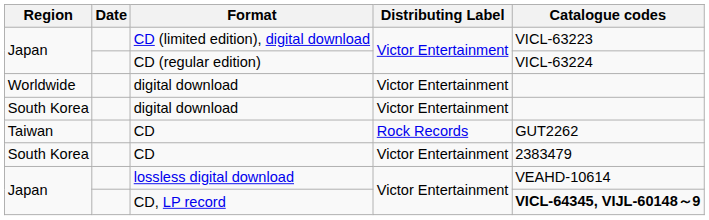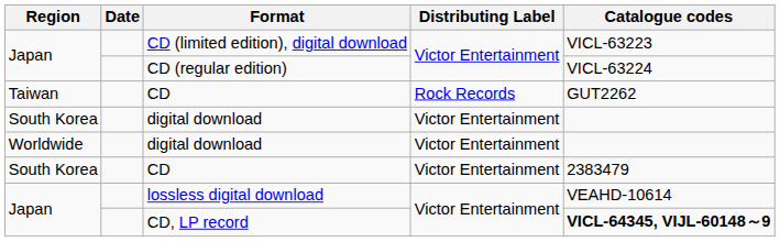rows swapped: Taiwan / CD <-> Worldwide / digital download
